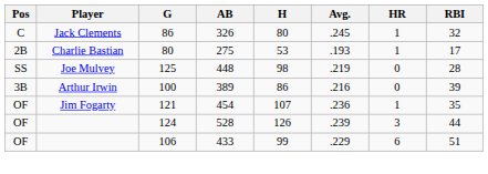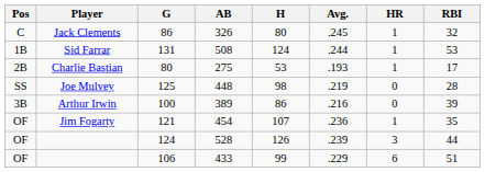+ row: 1B | Sid Farrar | 131 | 508 | 124 | .244 | 1 | 53
